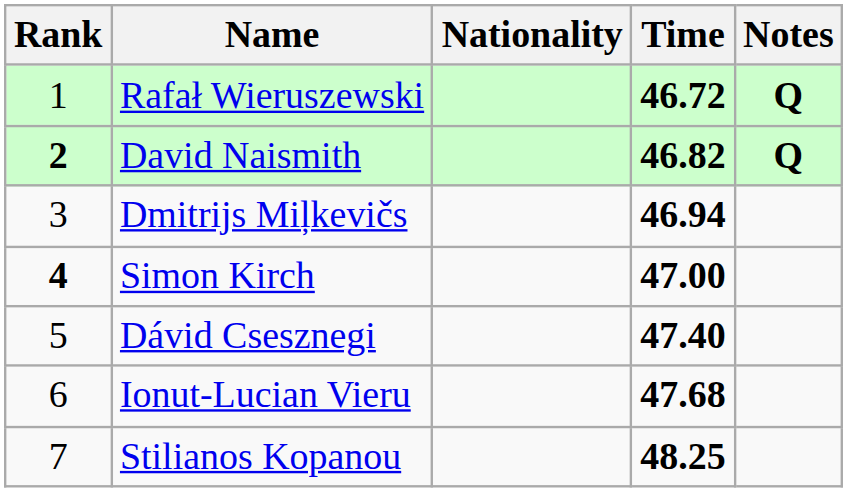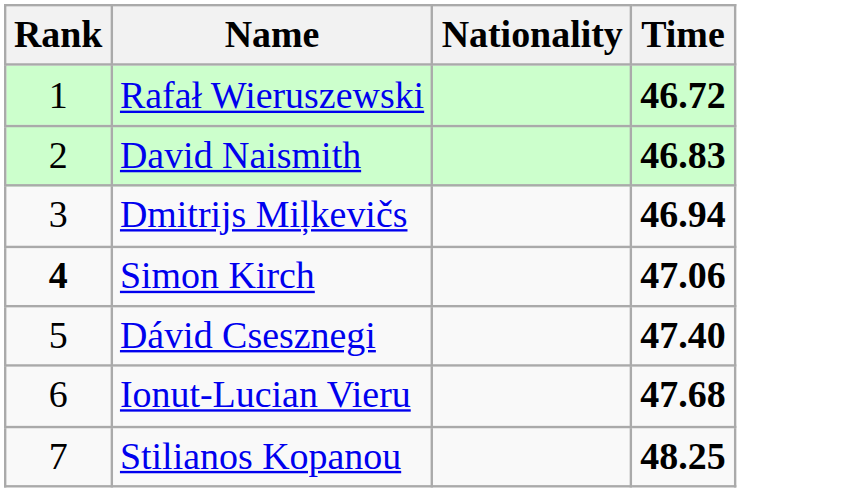- column: Notes | Q | Q
David Naismith | Rank: bold -> normal
David Naismith | Time: 46.82 -> 46.83
Simon Kirch | Time: 47.00 -> 47.06
